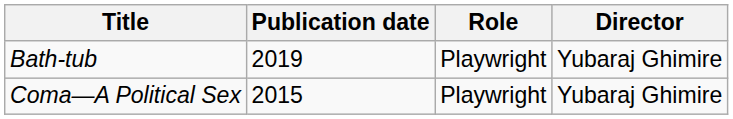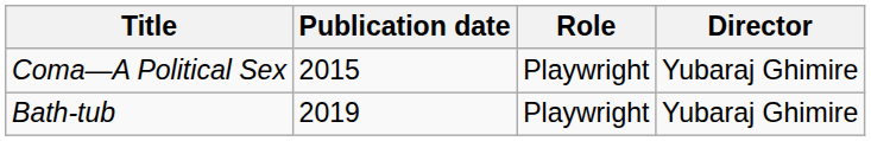rows swapped: Coma—A Political Sex <-> Bath-tub
